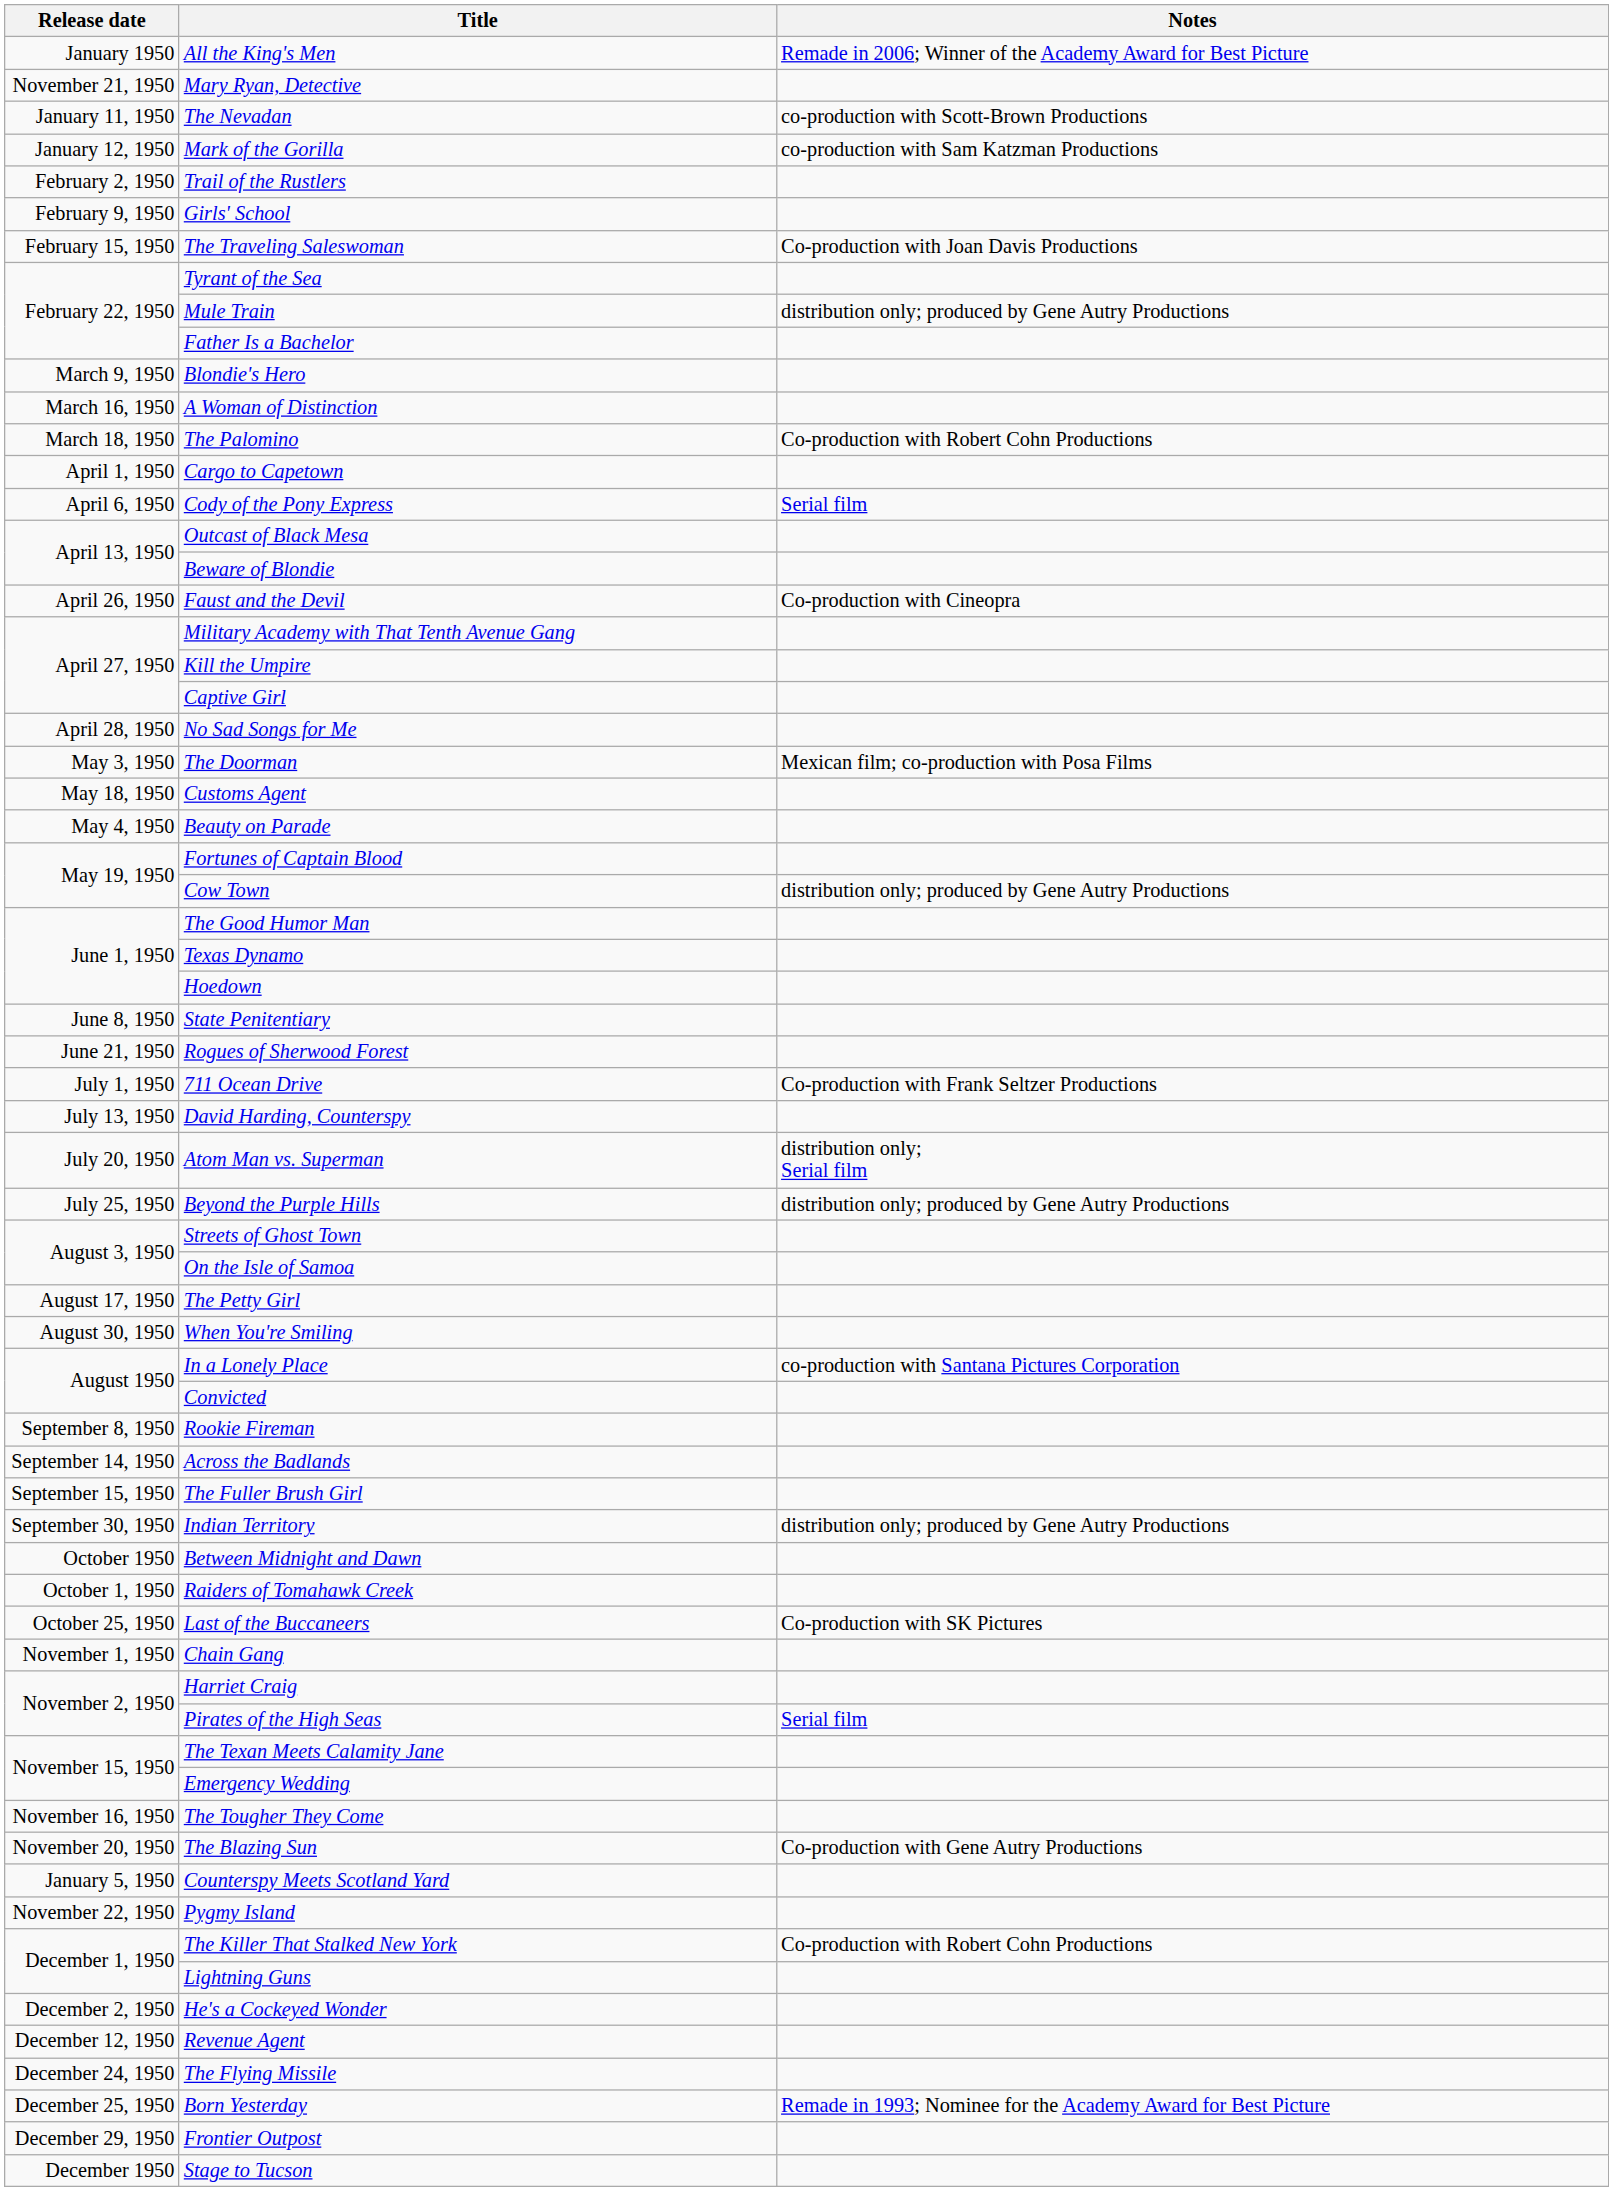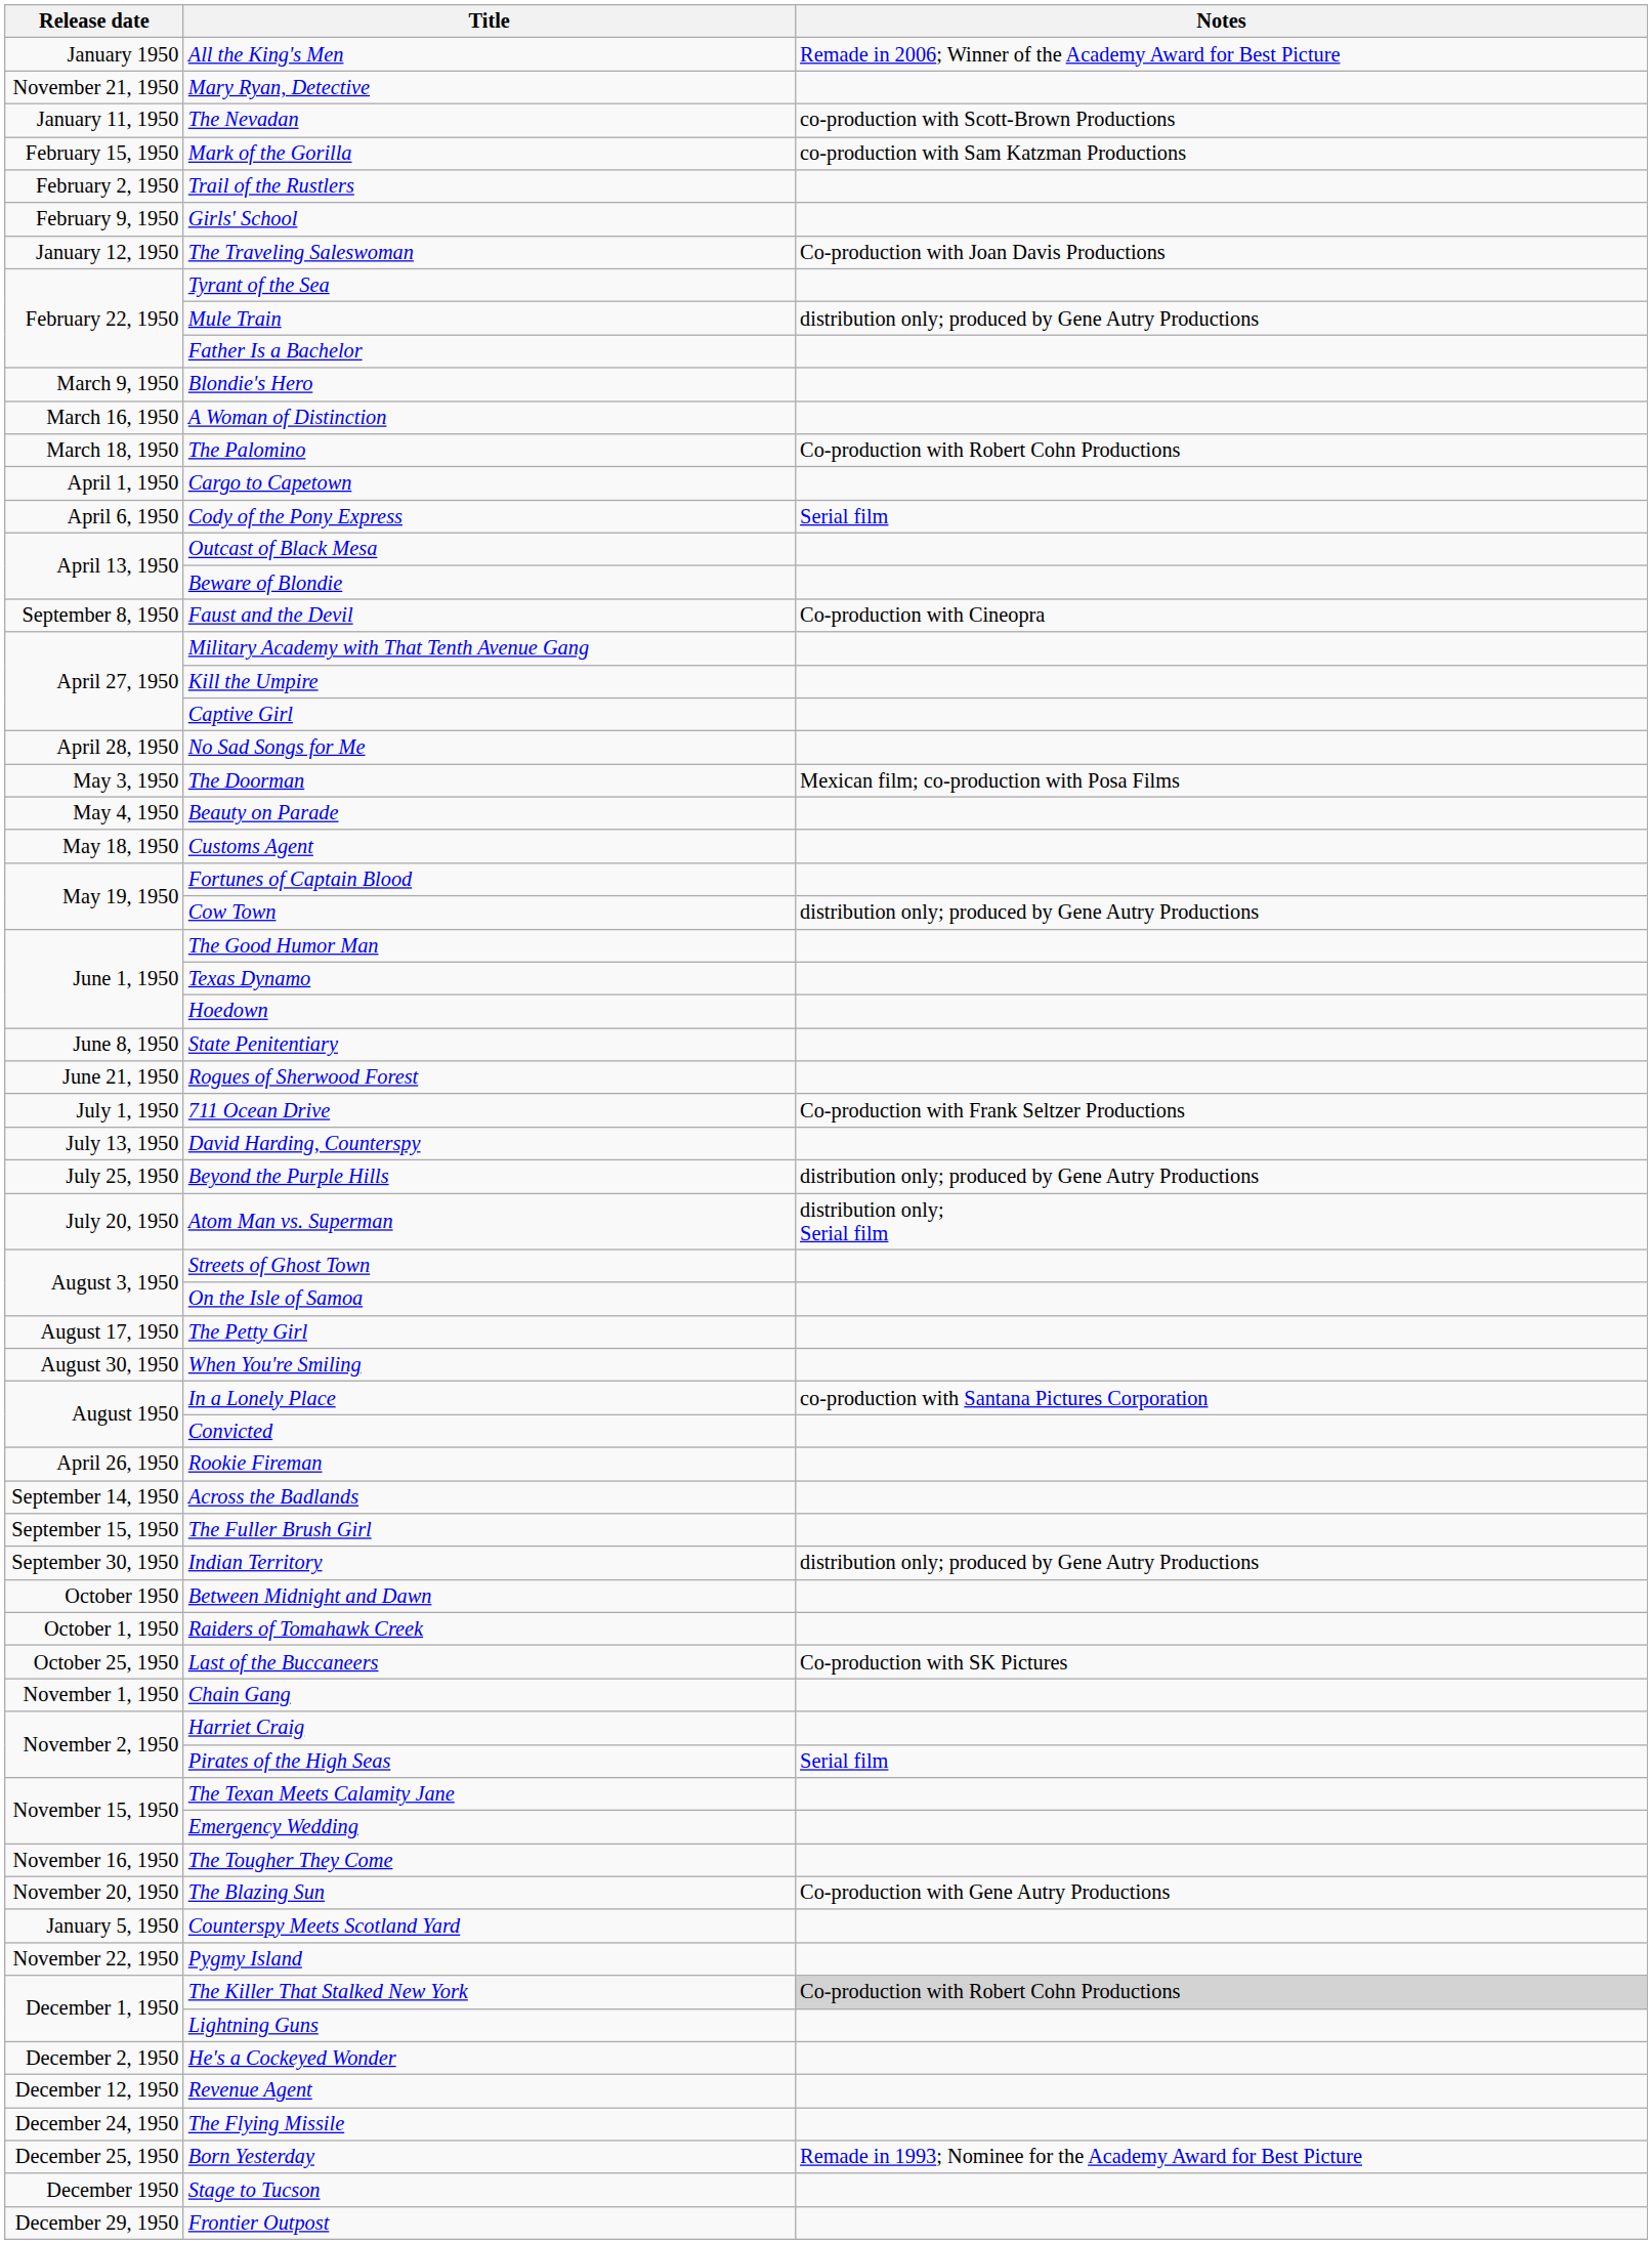Mark of the Gorilla | Release date: January 12, 1950 -> February 15, 1950
The Traveling Saleswoman | Release date: February 15, 1950 -> January 12, 1950
Faust and the Devil | Release date: April 26, 1950 -> September 8, 1950
rows swapped: Beauty on Parade <-> Customs Agent
rows swapped: Atom Man vs. Superman <-> Beyond the Purple Hills
Rookie Fireman | Release date: September 8, 1950 -> April 26, 1950
The Killer That Stalked New York | Notes: no background -> lightgrey background
rows swapped: Frontier Outpost <-> Stage to Tucson
